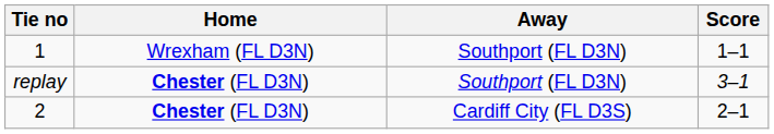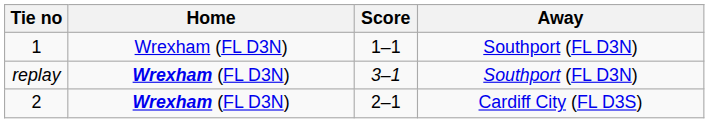columns swapped: Score <-> Away
replay | Home: Chester (FL D3N) -> Wrexham (FL D3N)
2 | Home: Chester (FL D3N) -> Wrexham (FL D3N)
